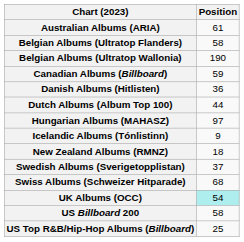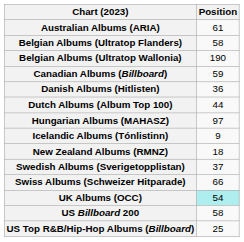Swiss Albums (Schweizer Hitparade) | Position: 68 -> 66
